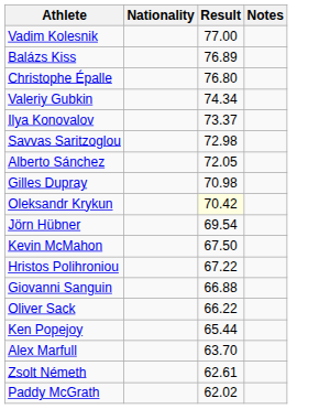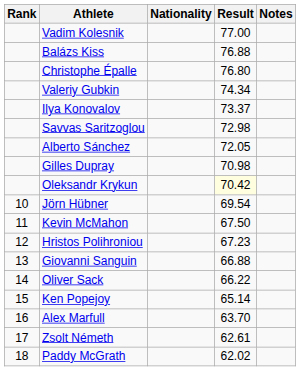+ column: Rank | 10 | 11 | 12 | 13 | 14 | 15 | 16 | 17 | 18
Balázs Kiss | Result: 76.89 -> 76.88
Hristos Polihroniou | Result: 67.22 -> 67.23
Ken Popejoy | Result: 65.44 -> 65.14
